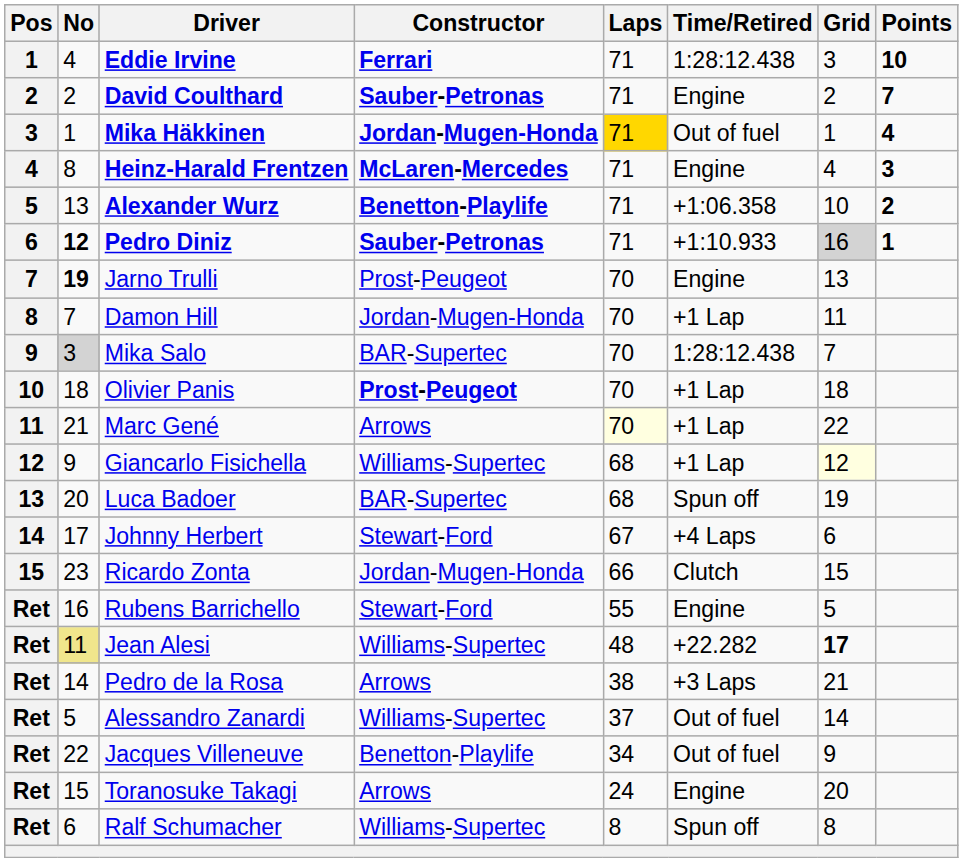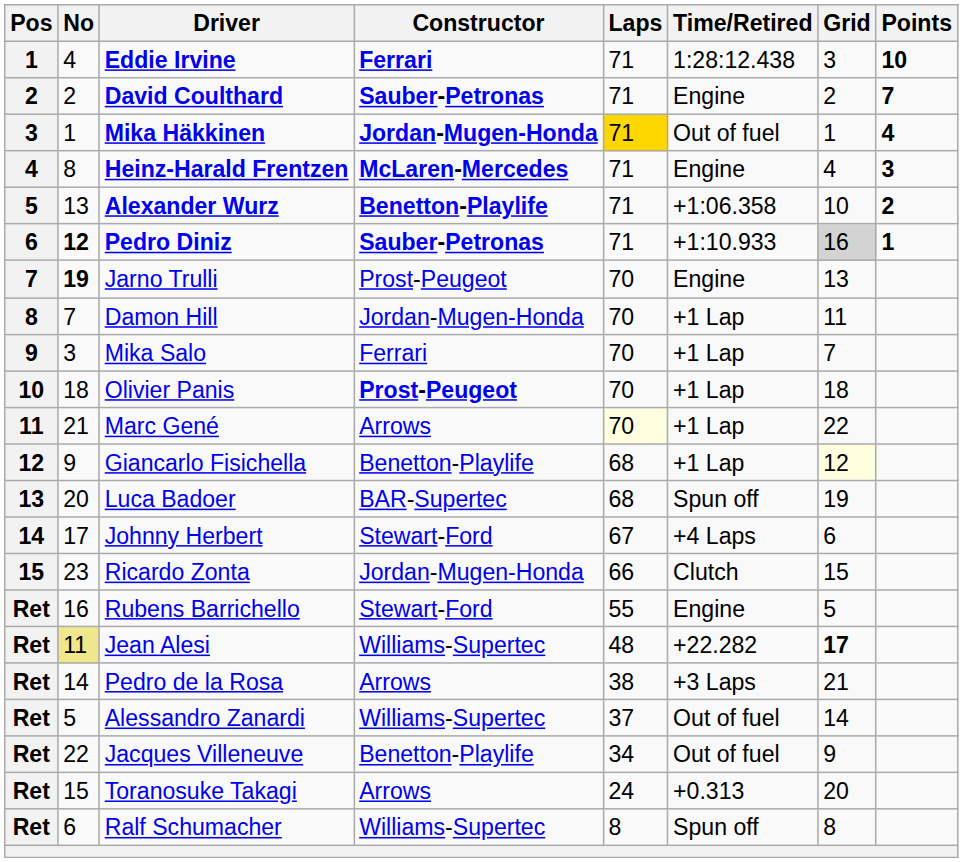Mika Salo | No: lightgrey background -> no background
Mika Salo | Constructor: BAR-Supertec -> Ferrari
Mika Salo | Time/Retired: 1:28:12.438 -> +1 Lap
Giancarlo Fisichella | Constructor: Williams-Supertec -> Benetton-Playlife
Toranosuke Takagi | Time/Retired: Engine -> +0.313
